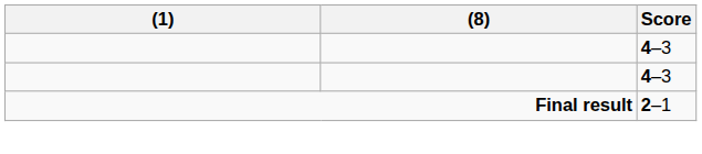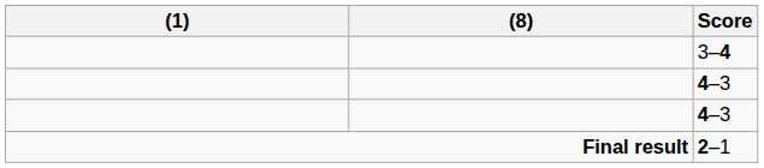+ row: 3–4
